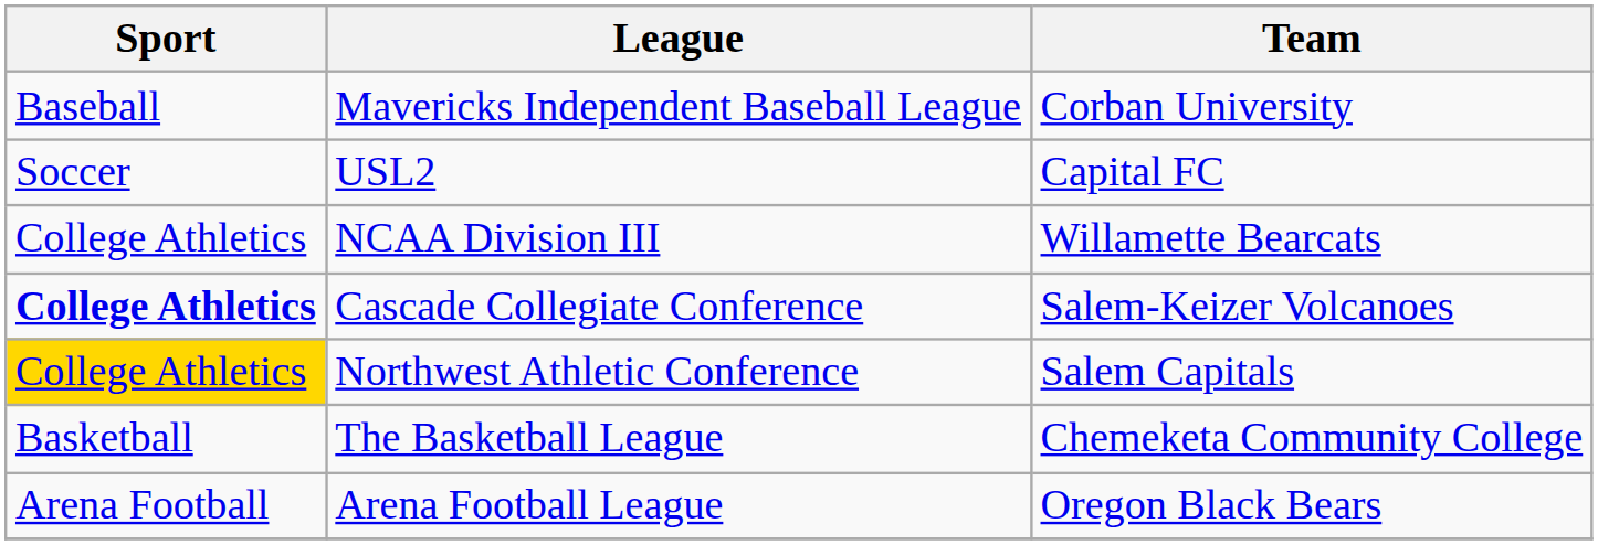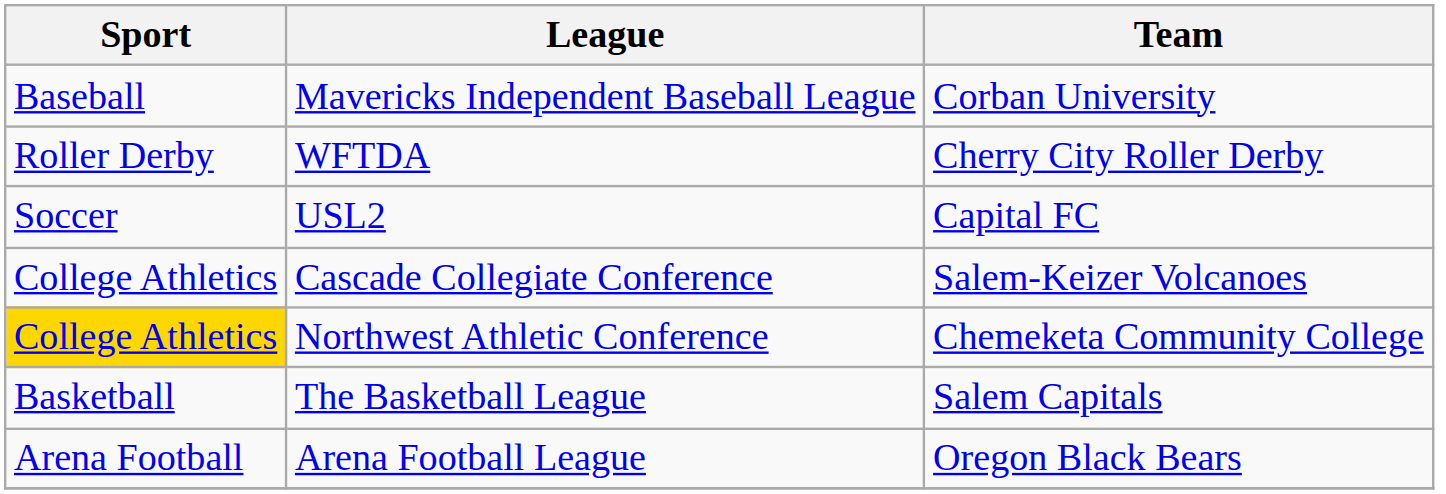+ row: Roller Derby | WFTDA | Cherry City Roller Derby
- row: College Athletics | NCAA Division III | Willamette Bearcats
Cascade Collegiate Conference | Sport: bold -> normal
Northwest Athletic Conference | Team: Salem Capitals -> Chemeketa Community College
The Basketball League | Team: Chemeketa Community College -> Salem Capitals
